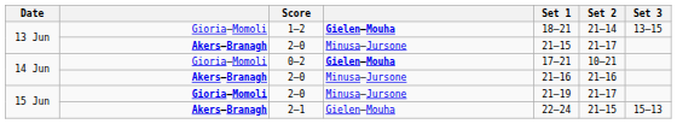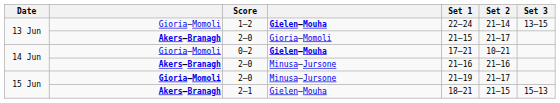1–2 | Set 1: 18–21 -> 22–24
13 Jun / 2–0 | column 4: Minusa–Jursone -> Gioria–Momoli
2–1 | Set 1: 22–24 -> 18–21
